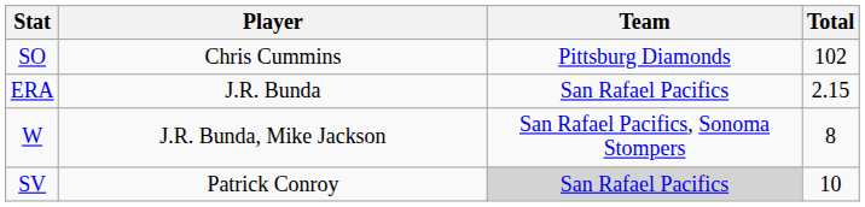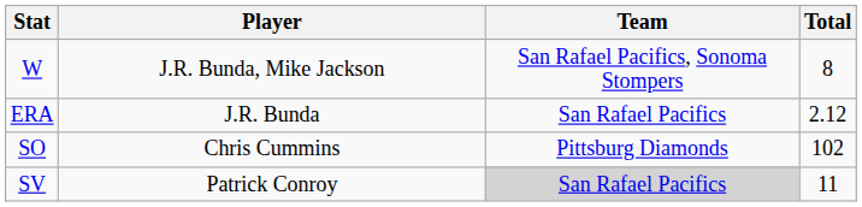rows swapped: W <-> SO
ERA | Total: 2.15 -> 2.12
SV | Total: 10 -> 11
